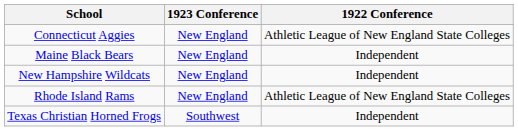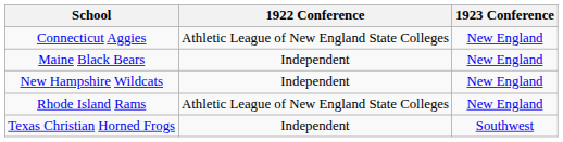columns swapped: 1922 Conference <-> 1923 Conference
